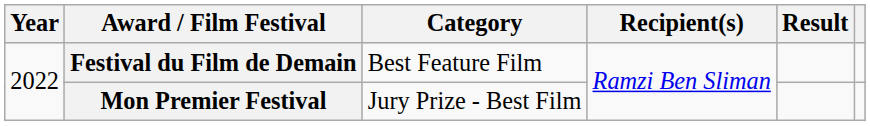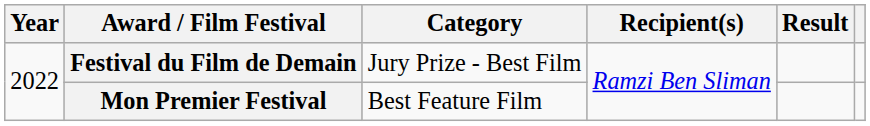Festival du Film de Demain | Category: Best Feature Film -> Jury Prize - Best Film
Mon Premier Festival | Category: Jury Prize - Best Film -> Best Feature Film
